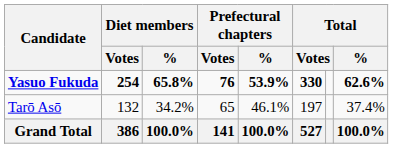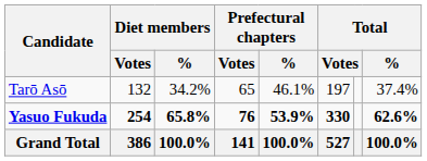rows swapped: Yasuo Fukuda <-> Tarō Asō
